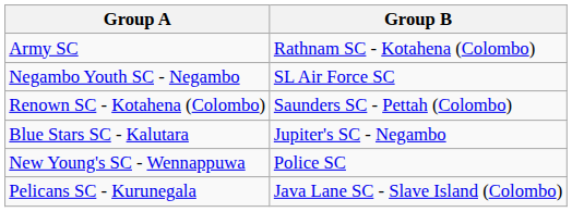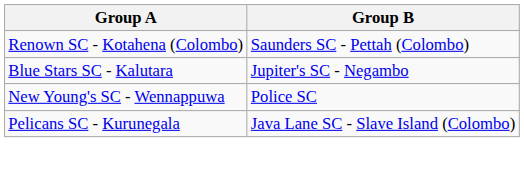- row: Army SC | Rathnam SC - Kotahena (Colombo)
- row: Negambo Youth SC - Negambo | SL Air Force SC
